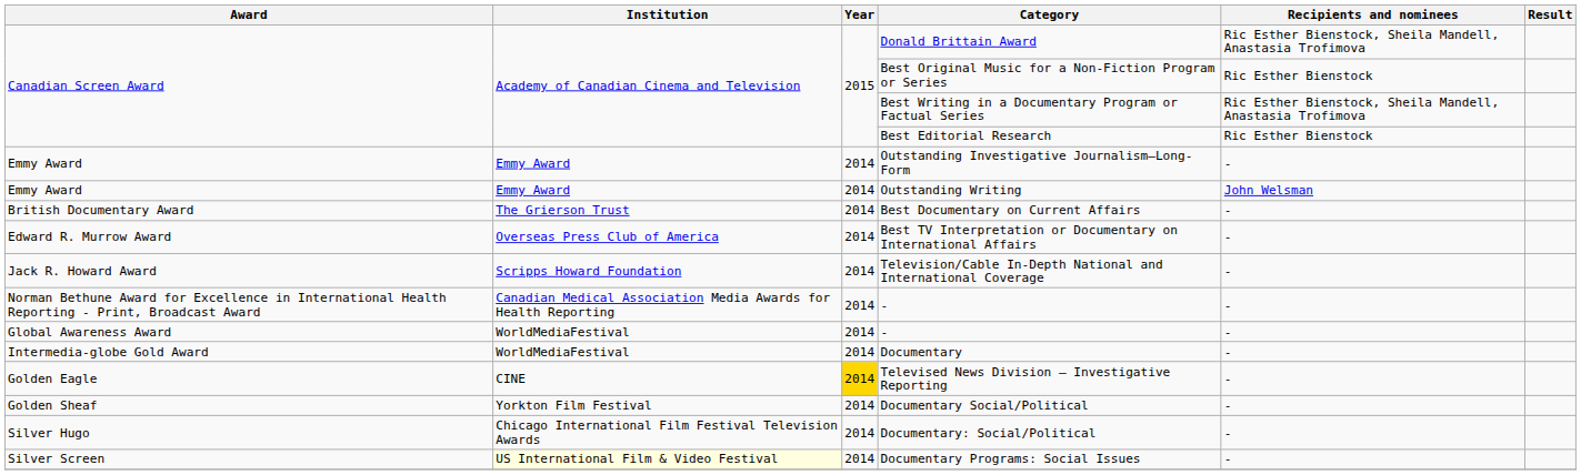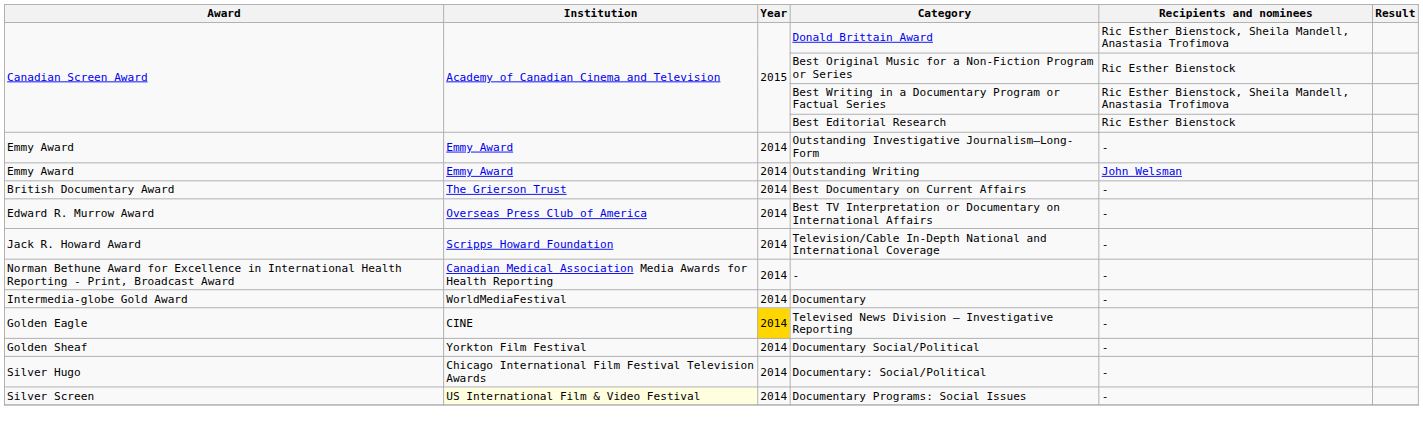- row: Global Awareness Award | WorldMediaFestival | 2014 | - | -
